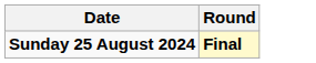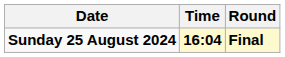+ column: Time | 16:04
